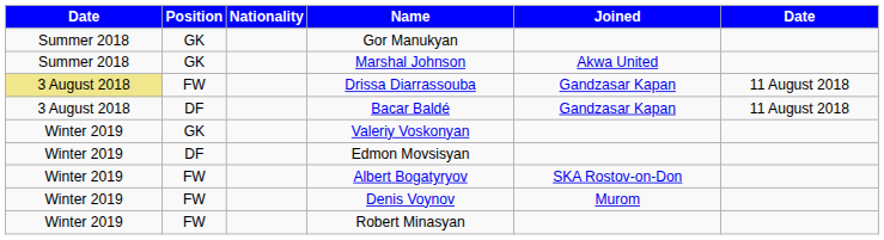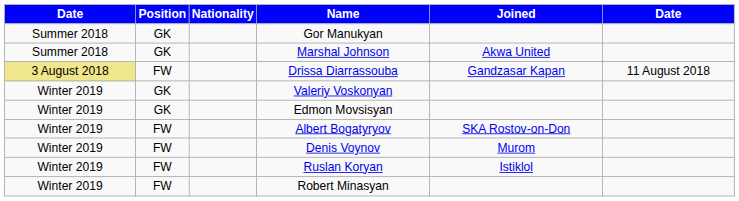- row: 3 August 2018 | DF | Bacar Baldé | Gandzasar Kapan | 11 August 2018
Edmon Movsisyan | Position: DF -> GK
+ row: Winter 2019 | FW | Ruslan Koryan | Istiklol
